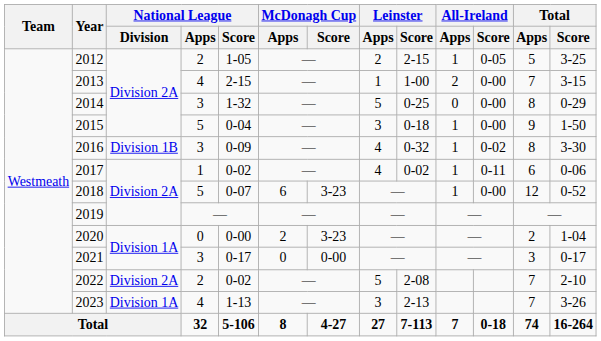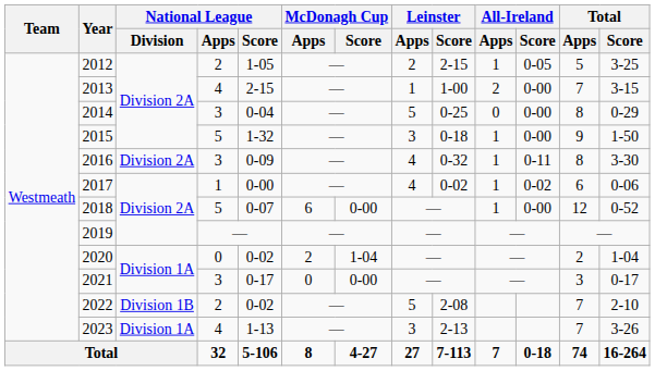2014 | National League / Score: 1-32 -> 0-04
2015 | National League / Score: 0-04 -> 1-32
2016 | National League / Division: Division 1B -> Division 2A
2016 | All-Ireland / Score: 0-02 -> 0-11
2017 | National League / Score: 0-02 -> 0-00
2017 | All-Ireland / Score: 0-11 -> 0-02
2018 | McDonagh Cup / Score: 3-23 -> 0-00
2020 | National League / Score: 0-00 -> 0-02
2020 | McDonagh Cup / Score: 3-23 -> 1-04
2022 | National League / Division: Division 2A -> Division 1B
